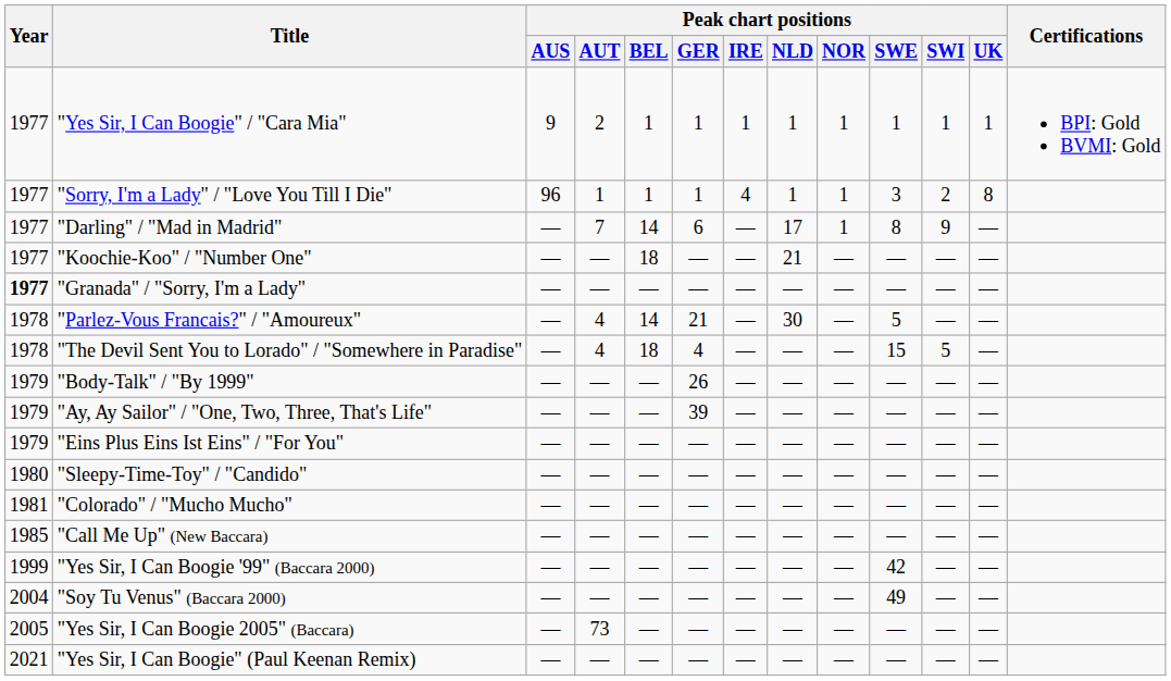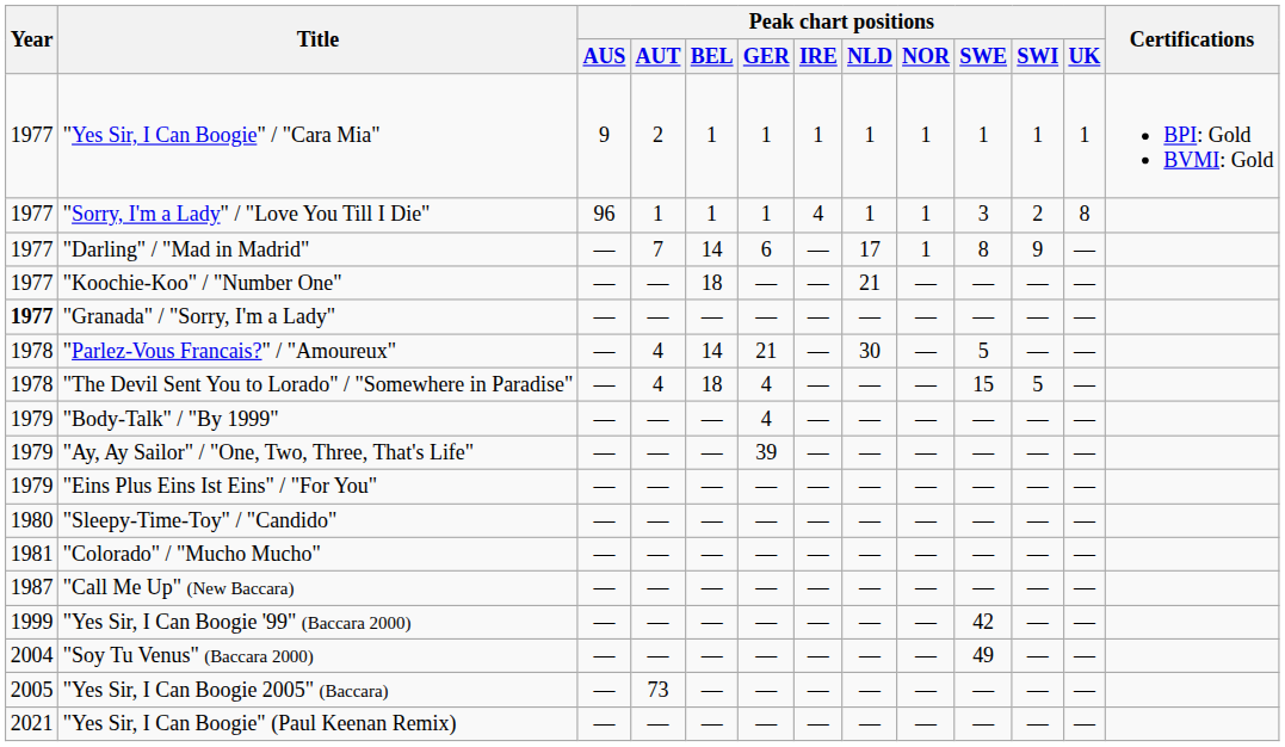"Body-Talk" / "By 1999" | Peak chart positions / GER: 26 -> 4
"Call Me Up" (New Baccara) | Year: 1985 -> 1987
